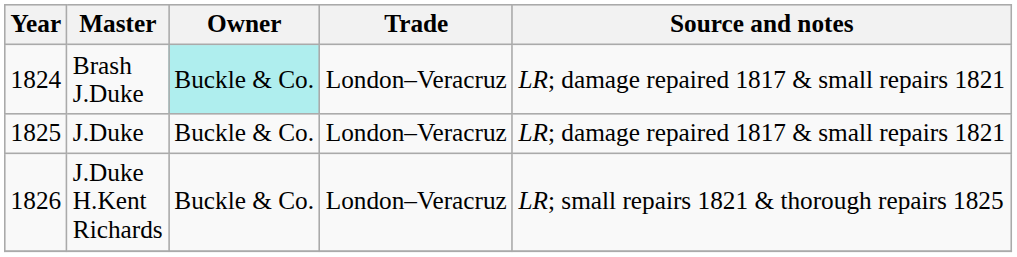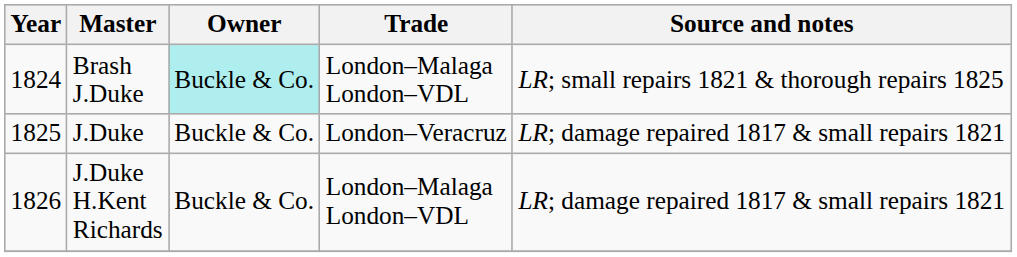Brash J.Duke | Trade: London–Veracruz -> London–Malaga London–VDL
Brash J.Duke | Source and notes: LR; damage repaired 1817 & small repairs 1821 -> LR; small repairs 1821 & thorough repairs 1825
J.Duke H.Kent Richards | Trade: London–Veracruz -> London–Malaga London–VDL
J.Duke H.Kent Richards | Source and notes: LR; small repairs 1821 & thorough repairs 1825 -> LR; damage repaired 1817 & small repairs 1821
